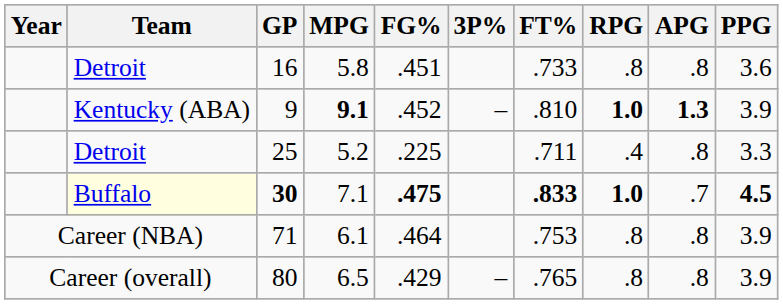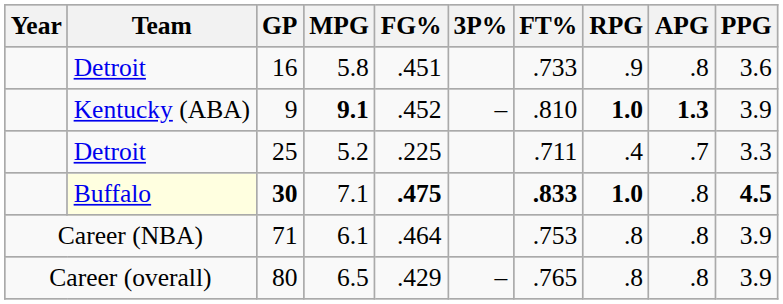16 | RPG: .8 -> .9
25 | APG: .8 -> .7
30 | APG: .7 -> .8
